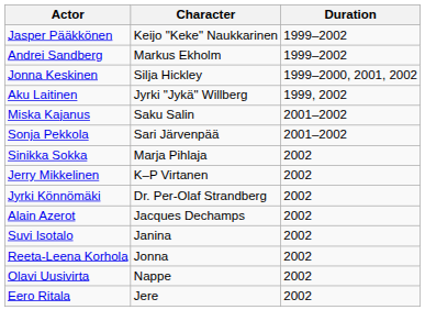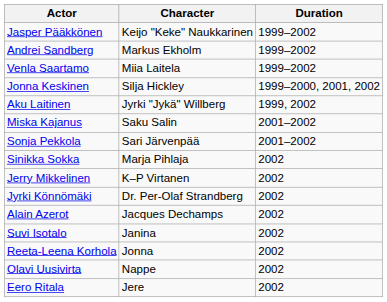+ row: Venla Saartamo | Miia Laitela | 1999–2002
